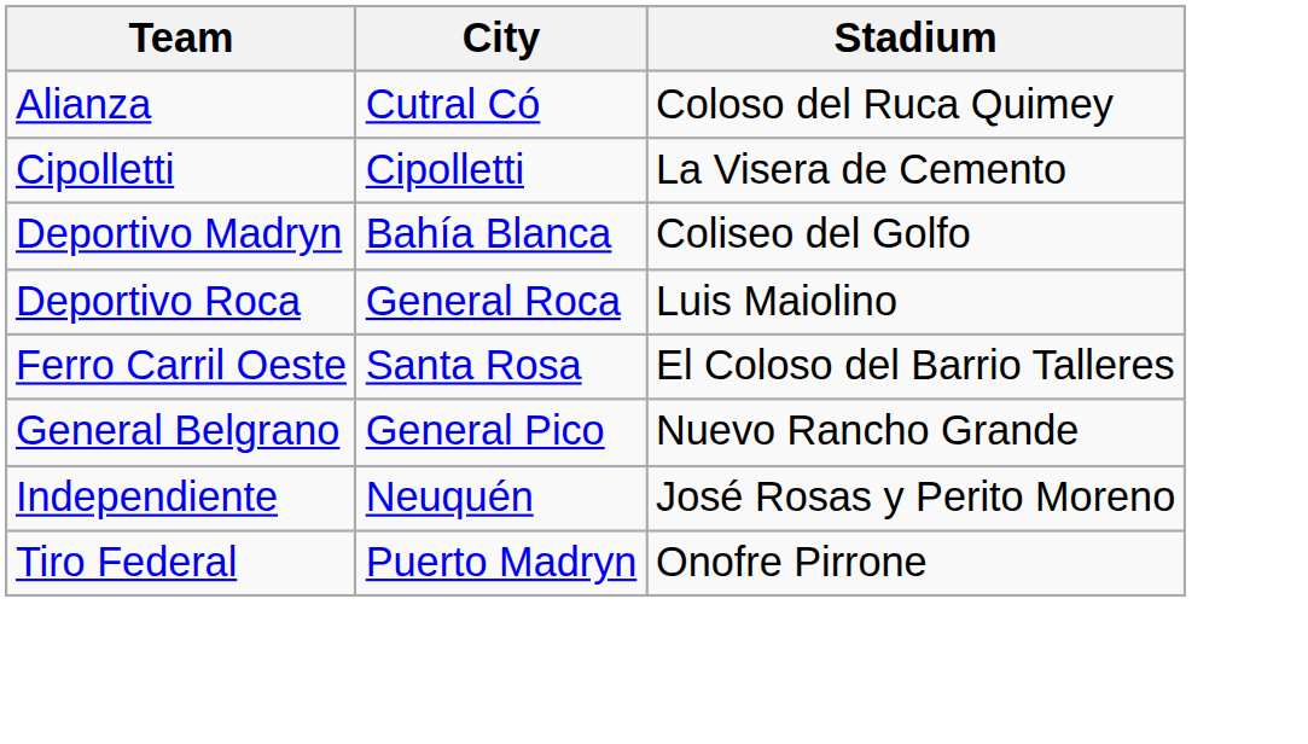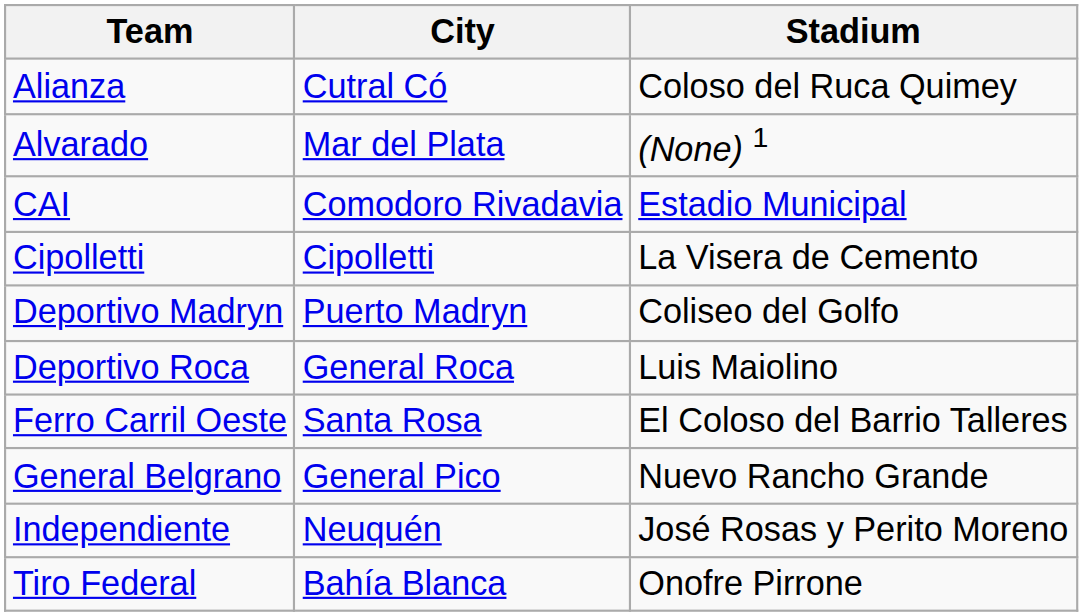+ row: Alvarado | Mar del Plata | (None) 1
+ row: CAI | Comodoro Rivadavia | Estadio Municipal
Deportivo Madryn | City: Bahía Blanca -> Puerto Madryn
Tiro Federal | City: Puerto Madryn -> Bahía Blanca
